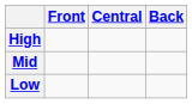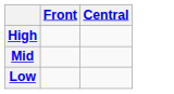- column: Back
